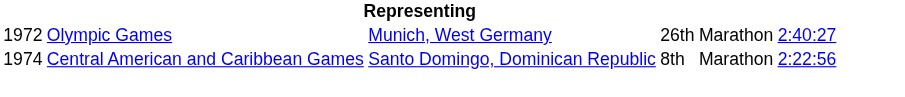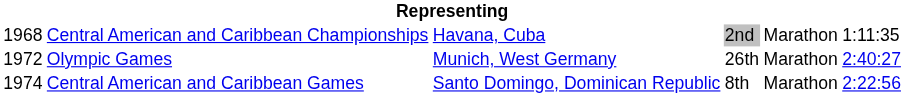+ row: 1968 | Central American and Caribbean Championships | Havana, Cuba | 2nd | Marathon | 1:11:35
